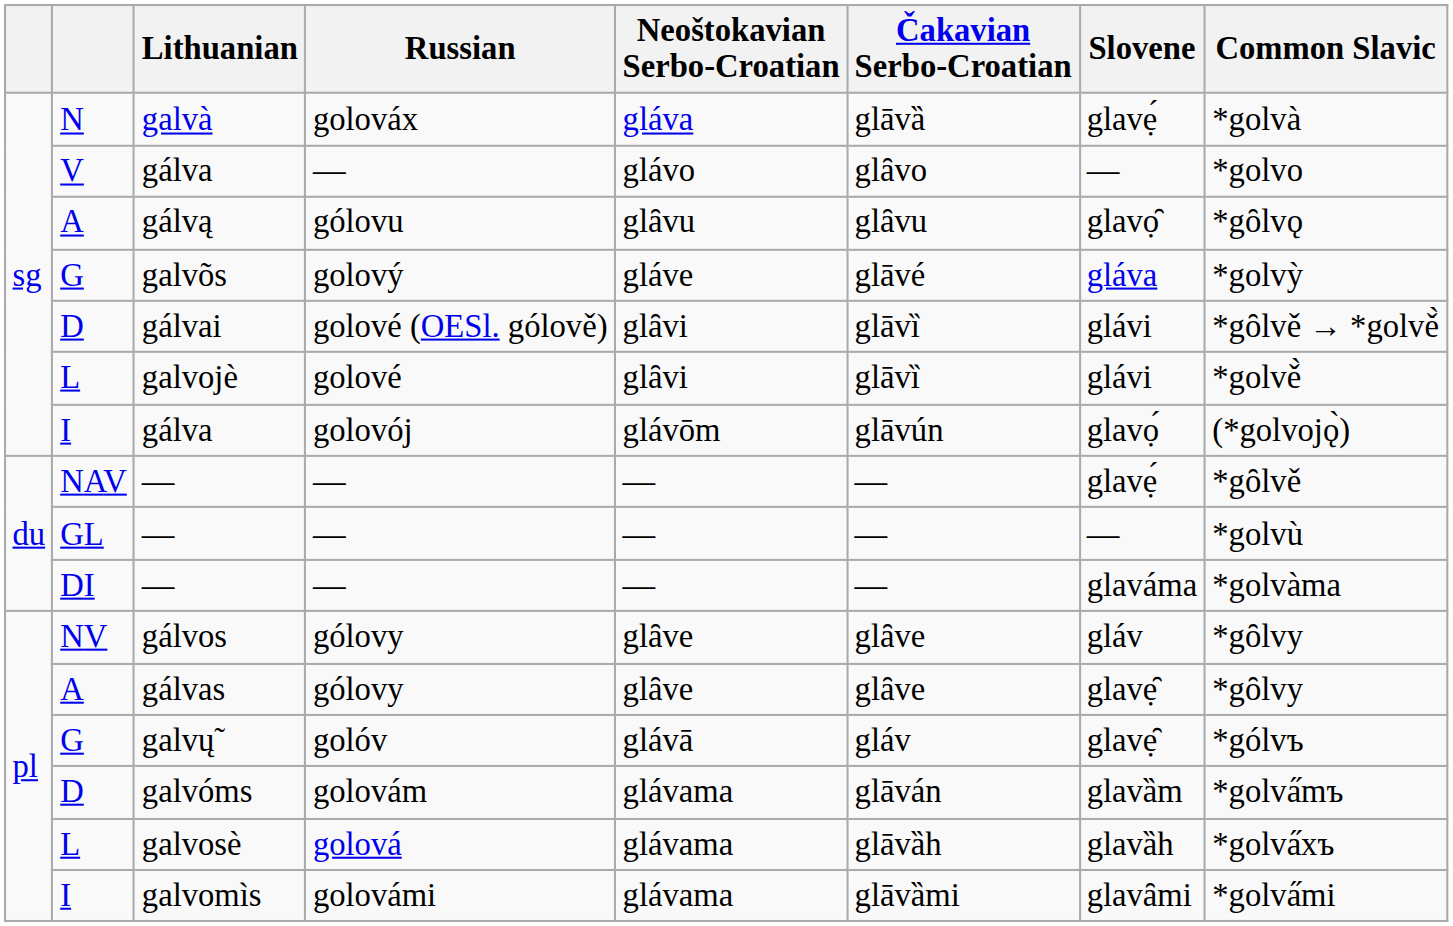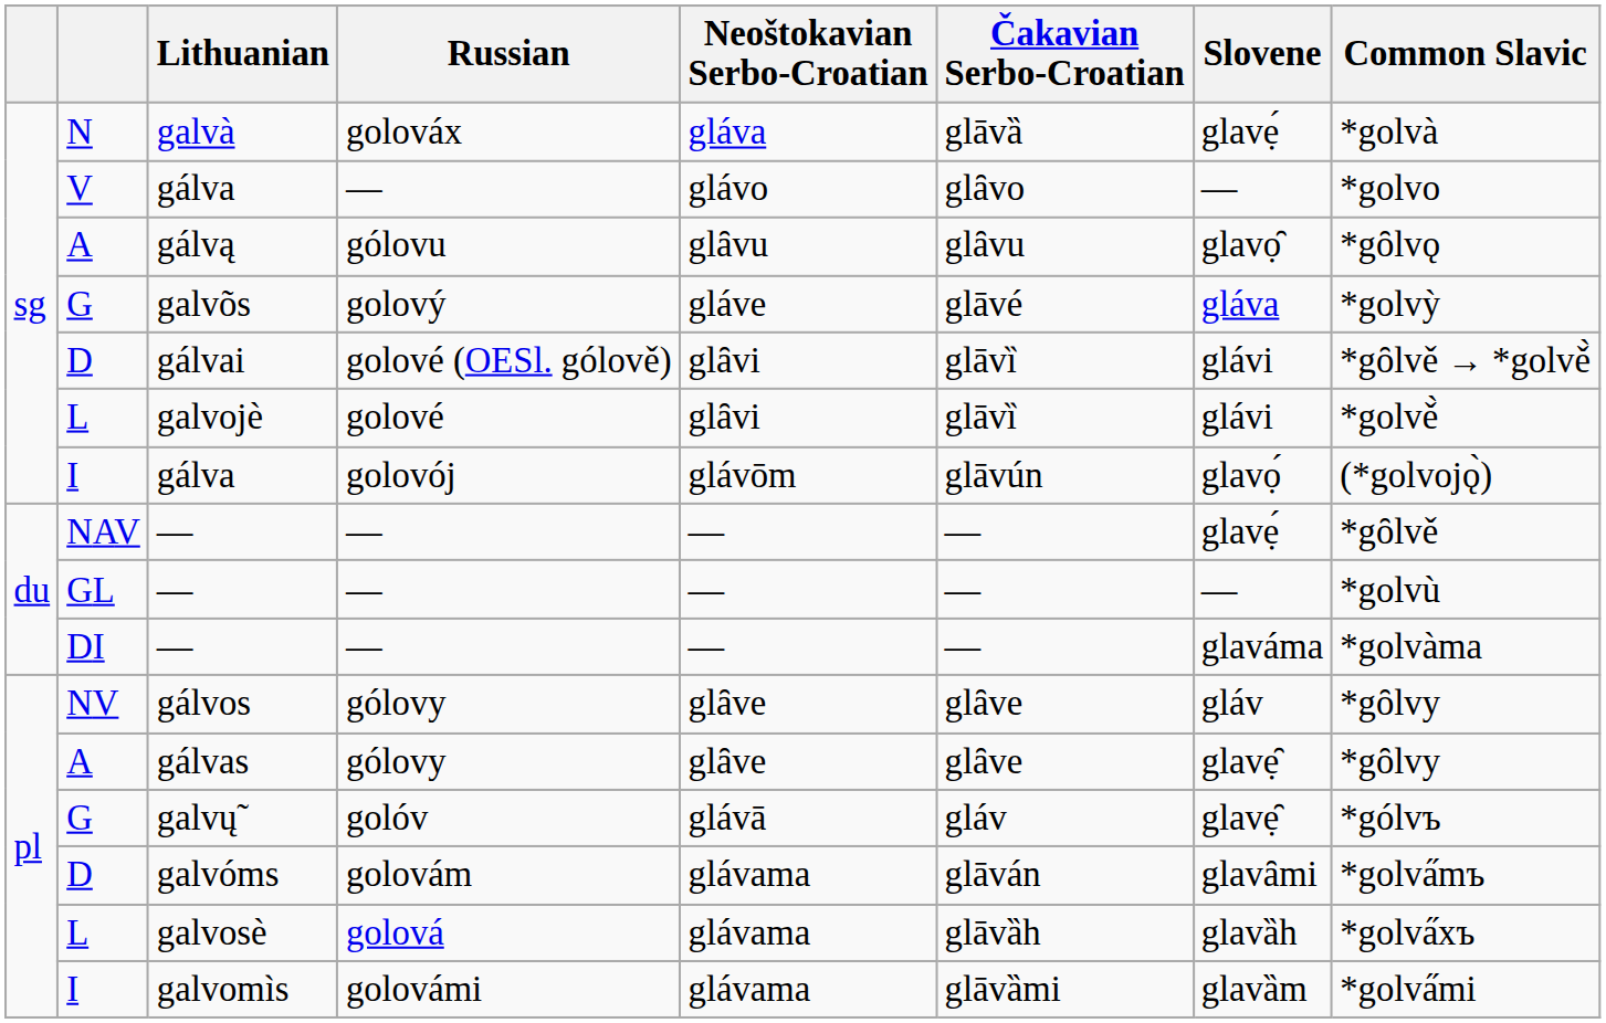galvóms | Slovene: glavȁm -> glavȃmi
galvomìs | Slovene: glavȃmi -> glavȁm
